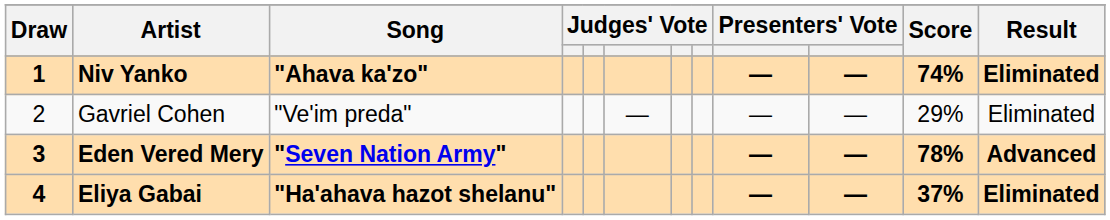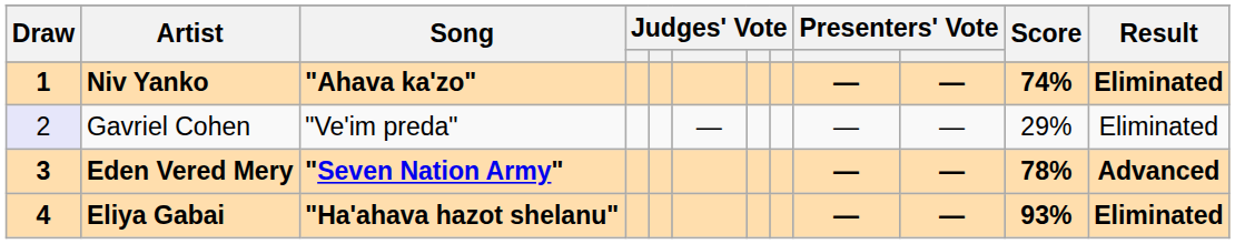Gavriel Cohen | Draw: no background -> lavender background
Eliya Gabai | Score: 37% -> 93%
